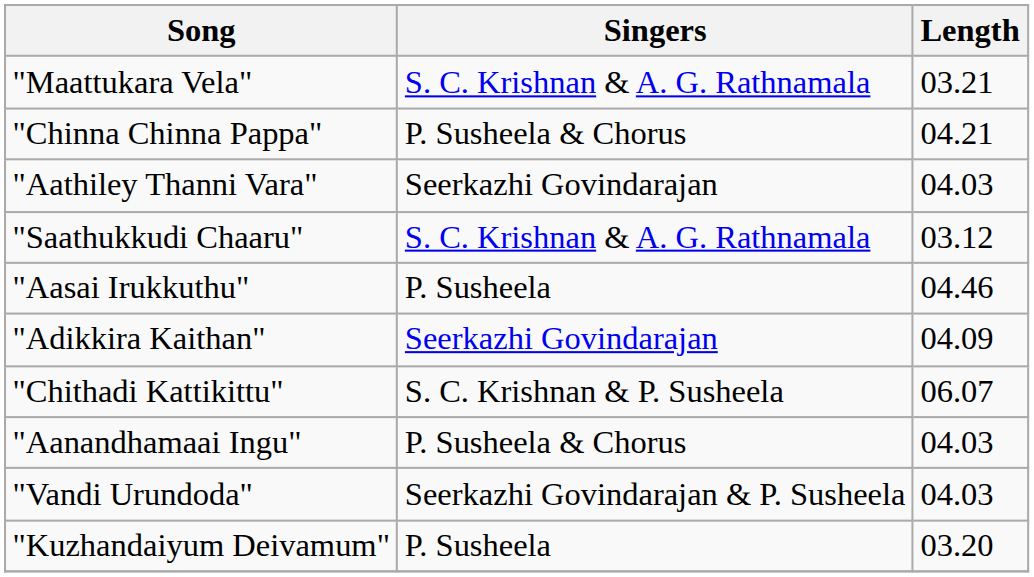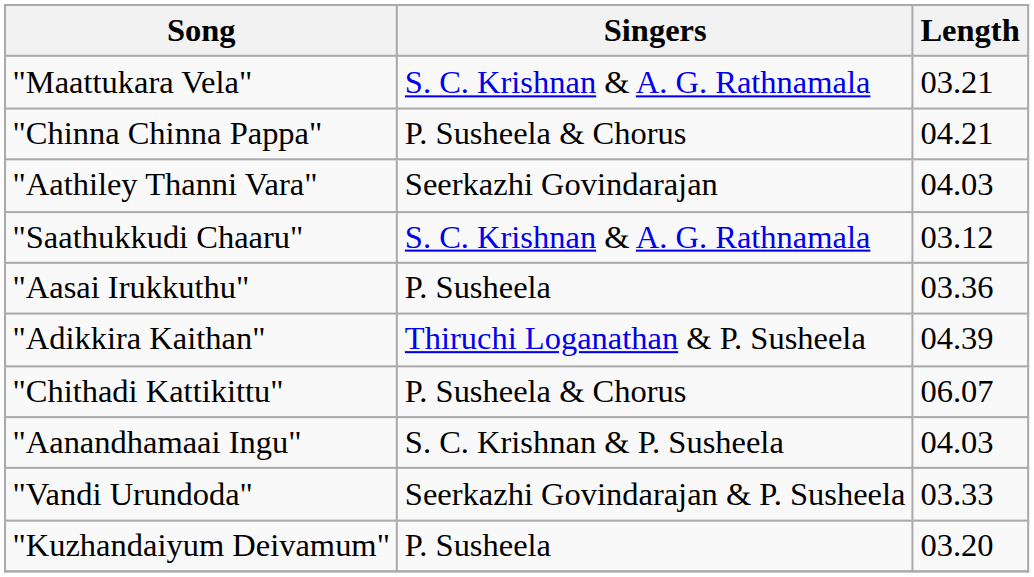"Aasai Irukkuthu" | Length: 04.46 -> 03.36
"Adikkira Kaithan" | Singers: Seerkazhi Govindarajan -> Thiruchi Loganathan & P. Susheela
"Adikkira Kaithan" | Length: 04.09 -> 04.39
"Chithadi Kattikittu" | Singers: S. C. Krishnan & P. Susheela -> P. Susheela & Chorus
"Aanandhamaai Ingu" | Singers: P. Susheela & Chorus -> S. C. Krishnan & P. Susheela
"Vandi Urundoda" | Length: 04.03 -> 03.33
